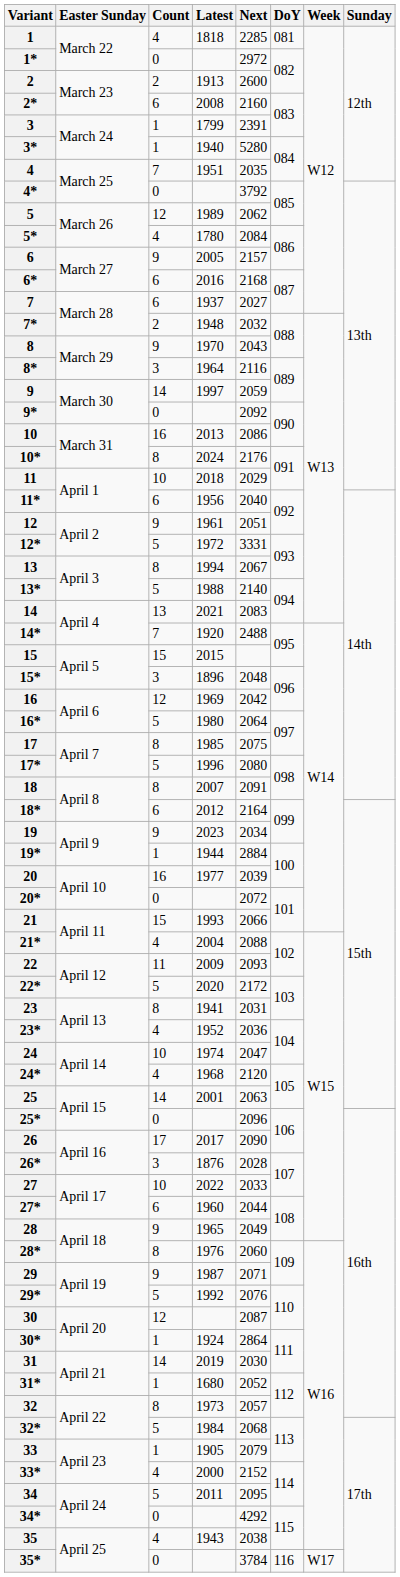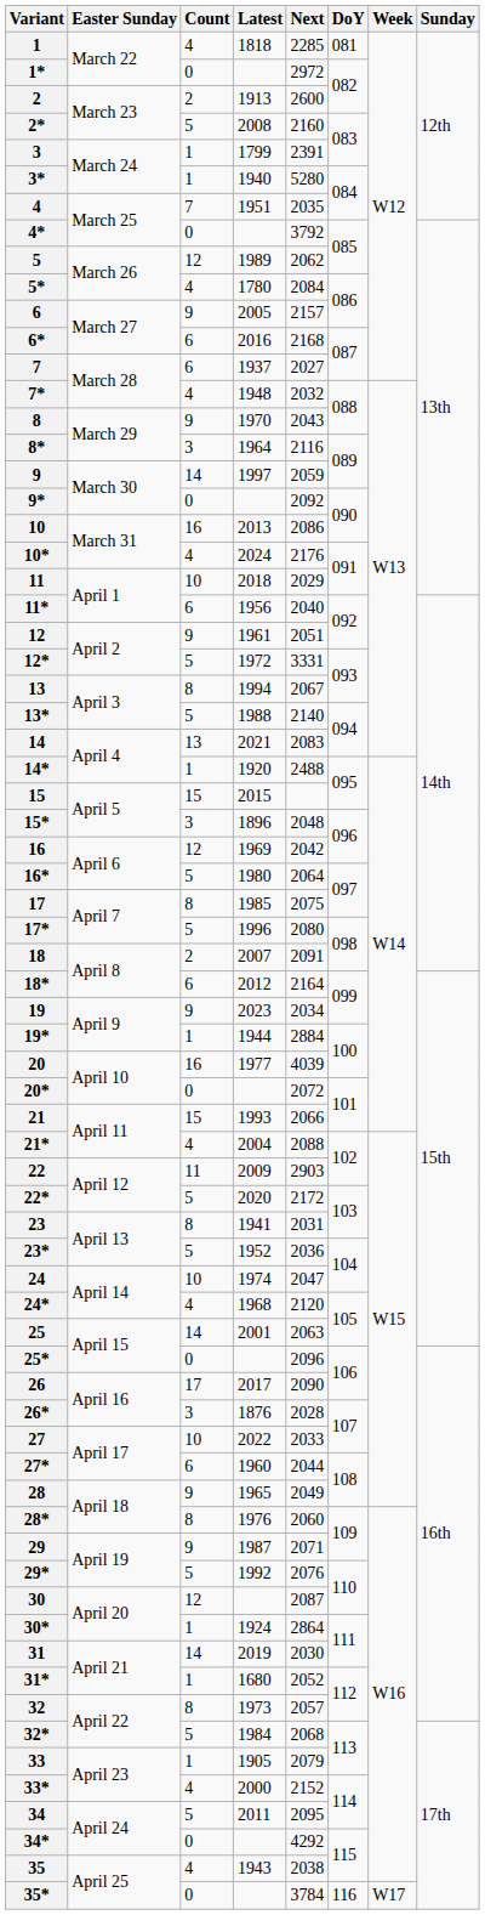2* | Count: 6 -> 5
7* | Count: 2 -> 4
10* | Count: 8 -> 4
14* | Count: 7 -> 1
18 | Count: 8 -> 2
20 | Next: 2039 -> 4039
22 | Next: 2093 -> 2903
23* | Count: 4 -> 5
